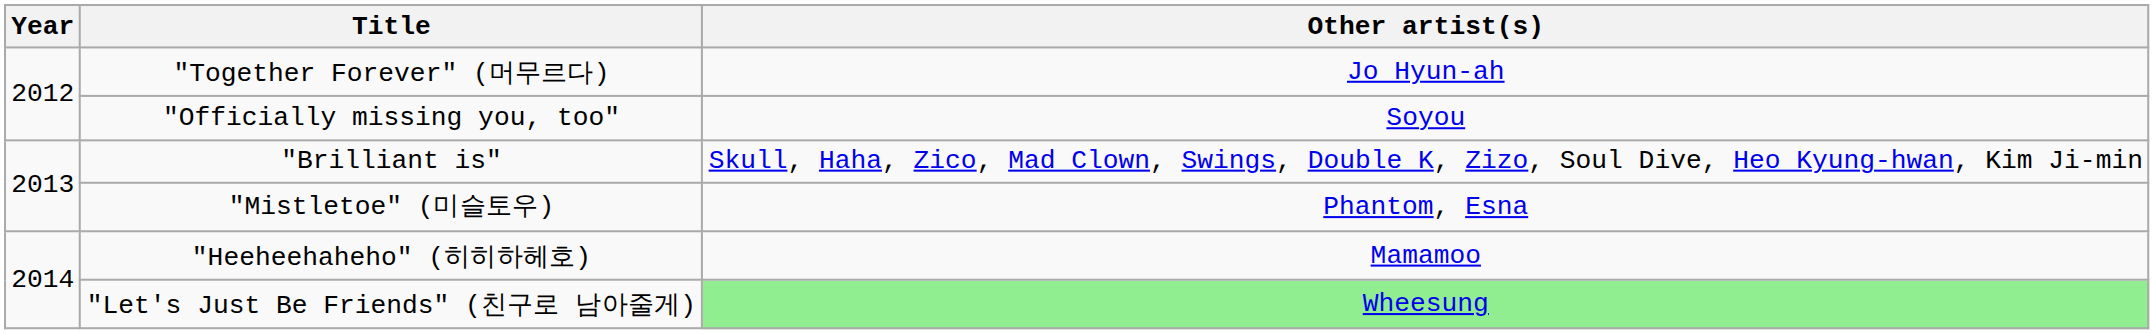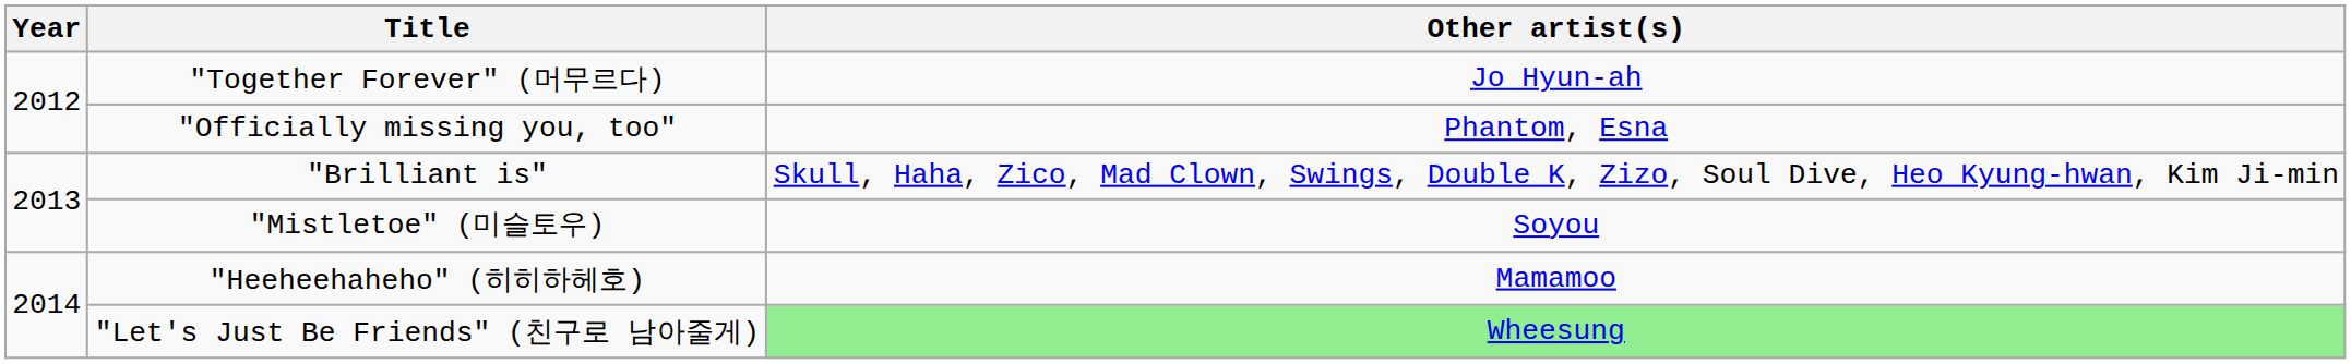"Officially missing you, too" | Other artist(s): Soyou -> Phantom, Esna
"Mistletoe" (미슬토우) | Other artist(s): Phantom, Esna -> Soyou
